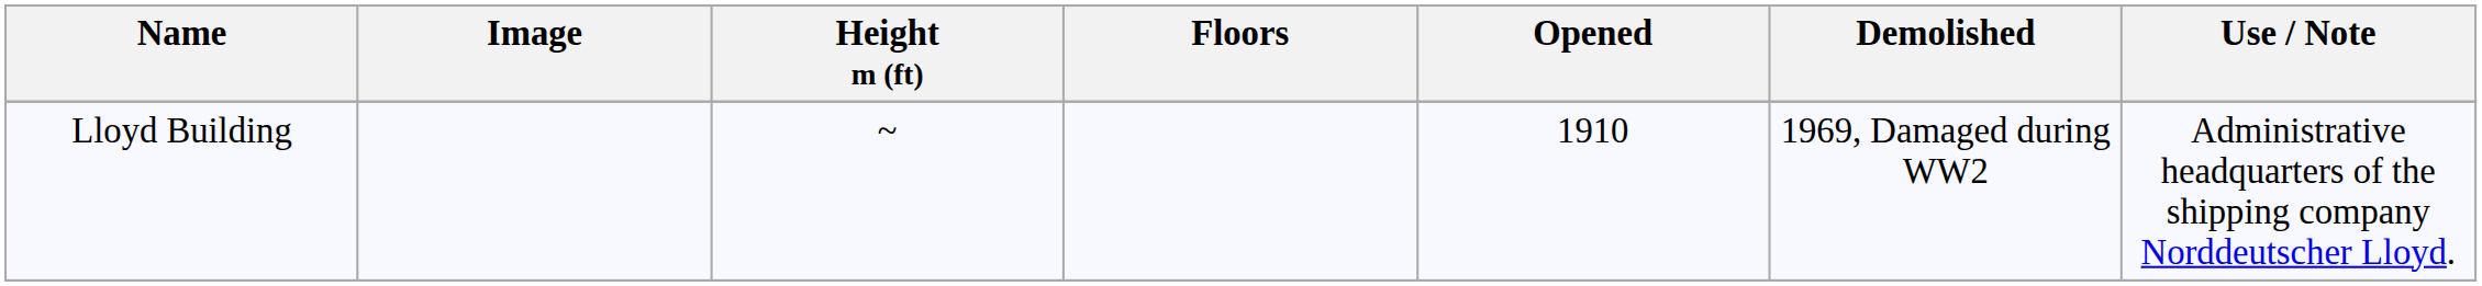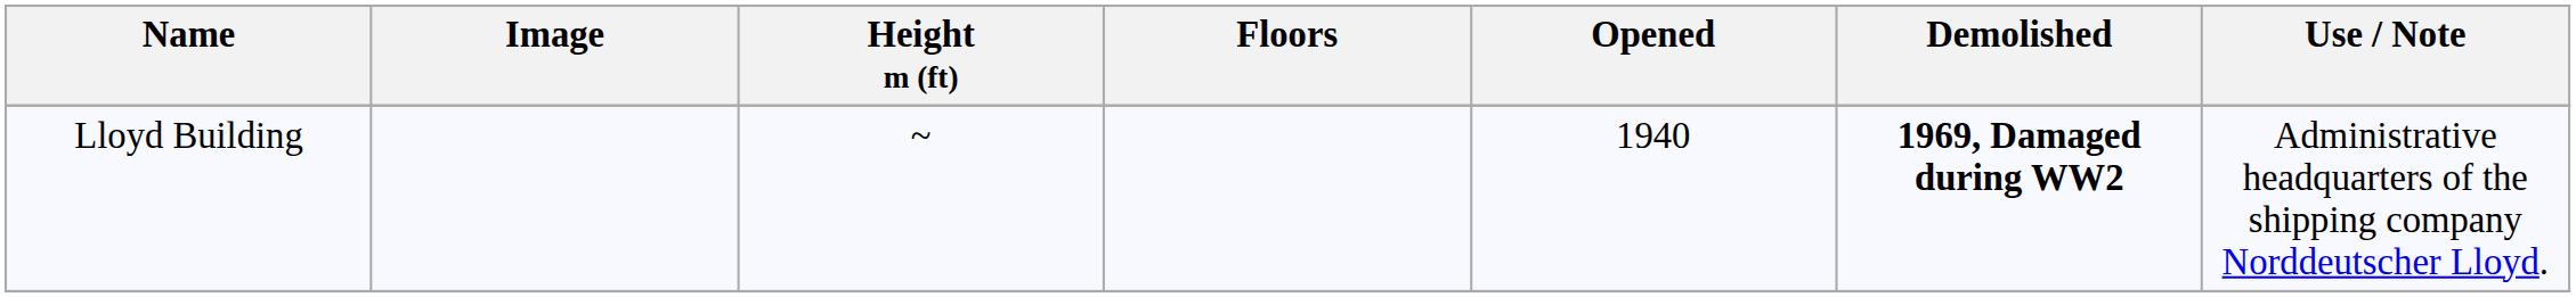Lloyd Building | Opened: 1910 -> 1940
Lloyd Building | Demolished: normal -> bold
